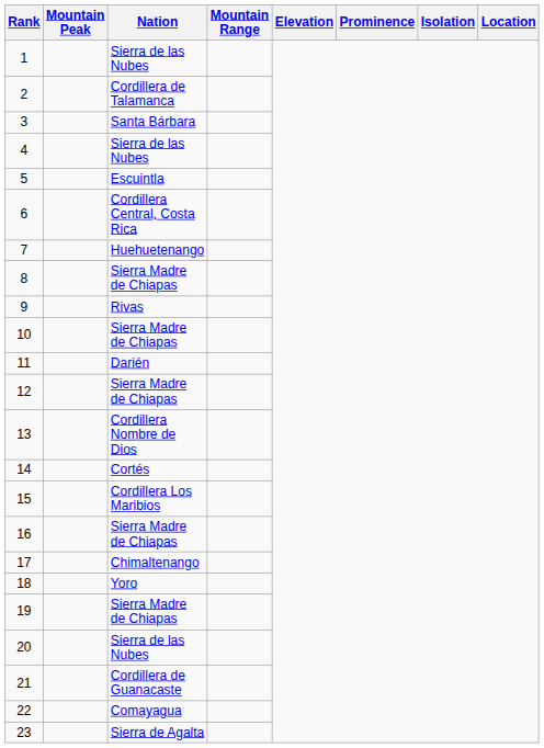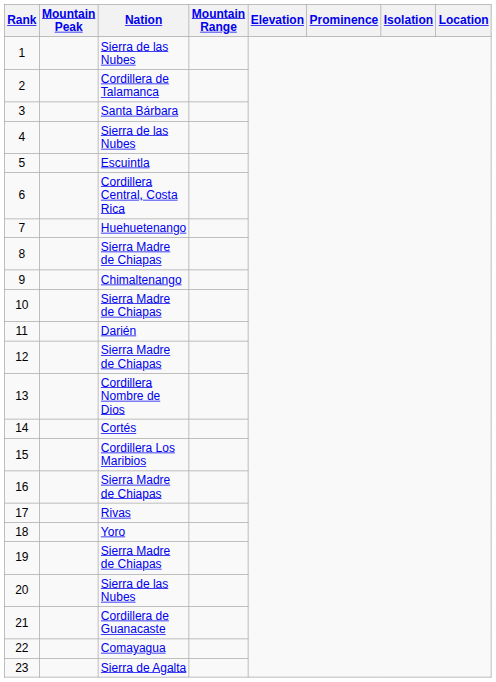9 | Nation: Rivas -> Chimaltenango
17 | Nation: Chimaltenango -> Rivas
